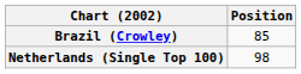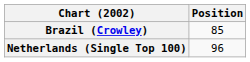Netherlands (Single Top 100) | Position: 98 -> 96
